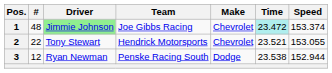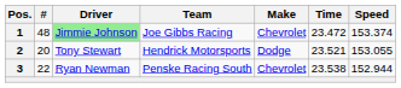1 | Time: paleturquoise background -> no background
2 | #: 22 -> 20
2 | Make: Chevrolet -> Dodge
3 | #: 12 -> 22
3 | Make: Dodge -> Chevrolet
